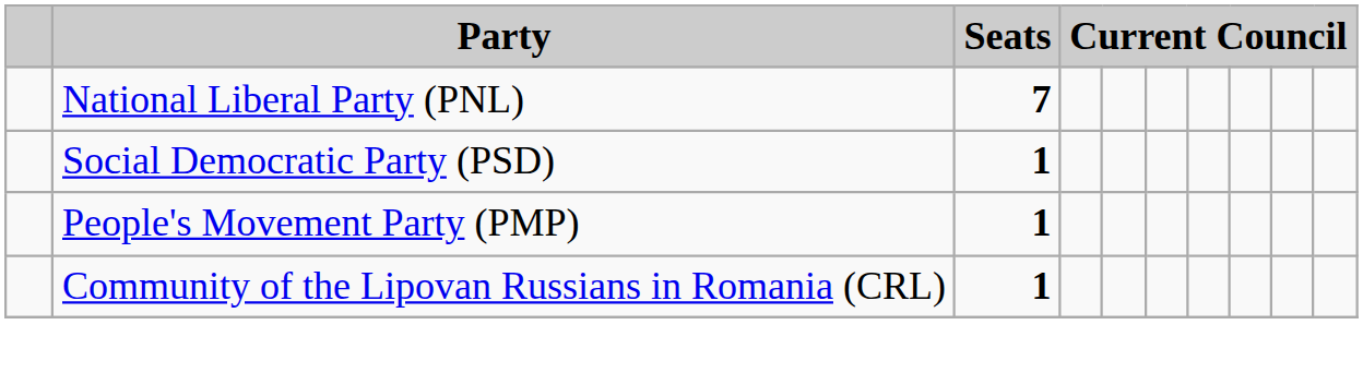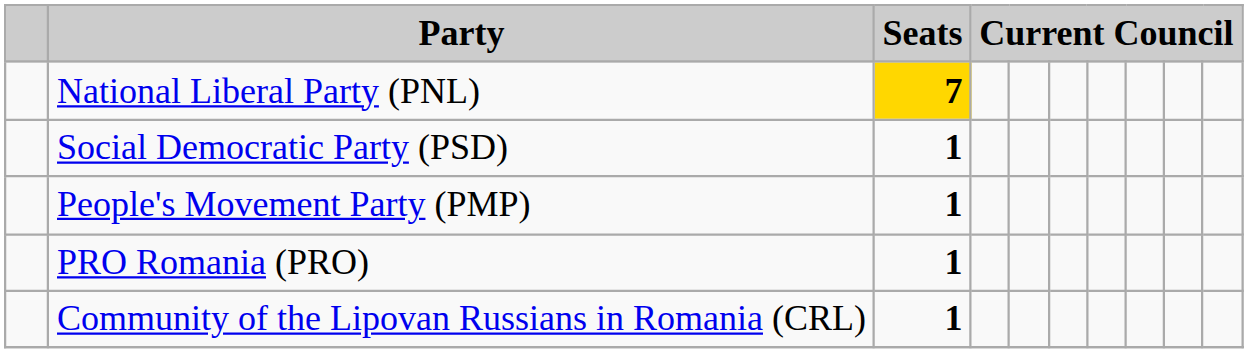National Liberal Party (PNL) | Seats: no background -> gold background
+ row: PRO Romania (PRO) | 1
